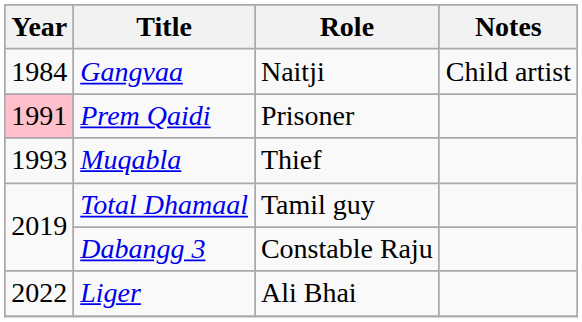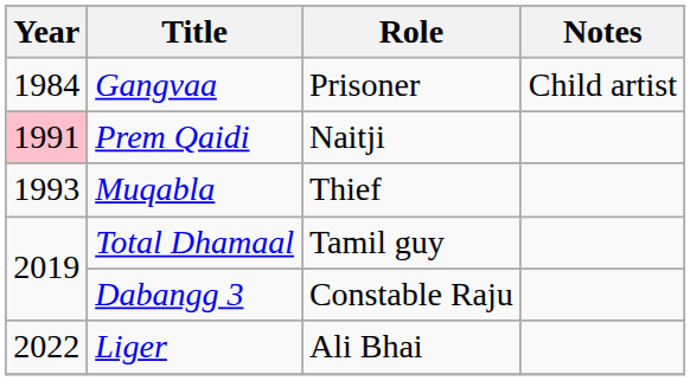Gangvaa | Role: Naitji -> Prisoner
Prem Qaidi | Role: Prisoner -> Naitji
